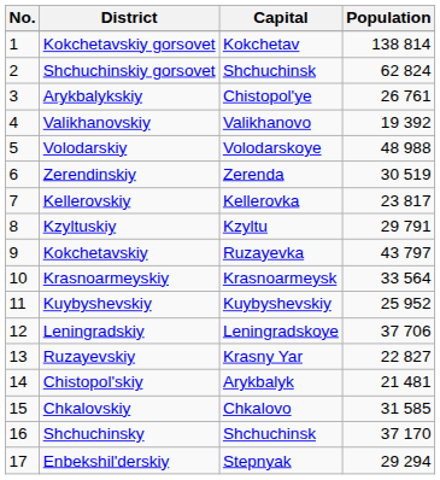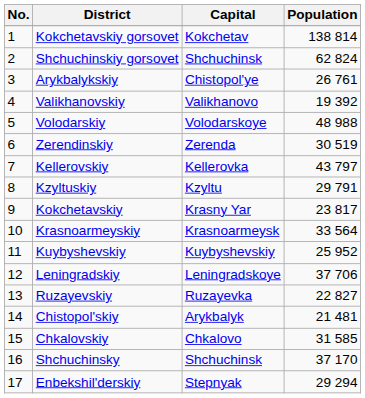Kellerovskiy | Population: 23 817 -> 43 797
Kokchetavskiy | Capital: Ruzayevka -> Krasny Yar
Kokchetavskiy | Population: 43 797 -> 23 817
Ruzayevskiy | Capital: Krasny Yar -> Ruzayevka
